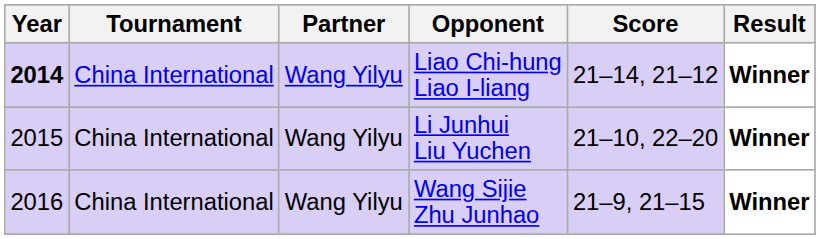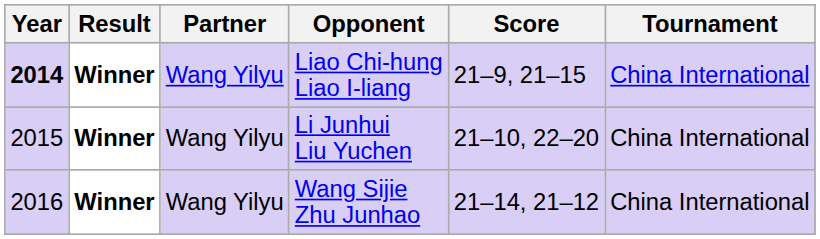columns swapped: Tournament <-> Result
Liao Chi-hung Liao I-liang | Score: 21–14, 21–12 -> 21–9, 21–15
Wang Sijie Zhu Junhao | Score: 21–9, 21–15 -> 21–14, 21–12
